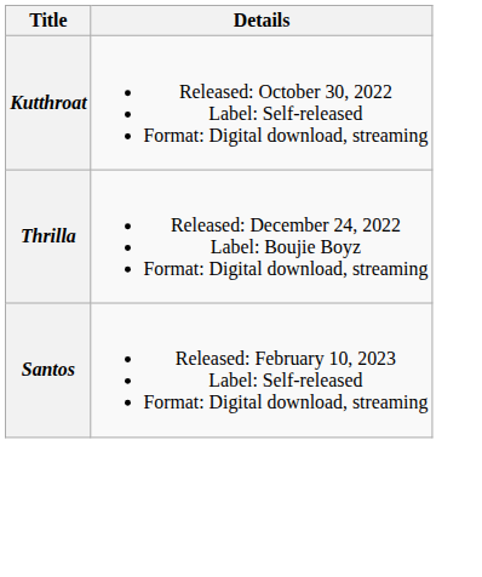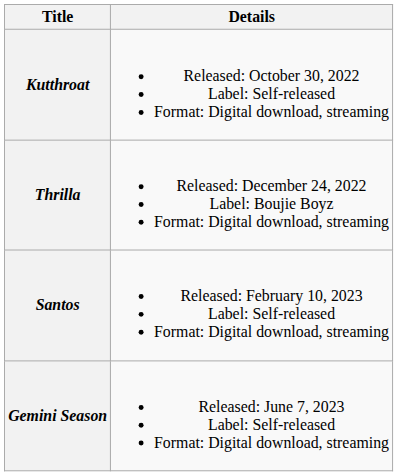+ row: Gemini Season | Released: June 7, 2023 Label: Self-released Format: Digital download, streaming
